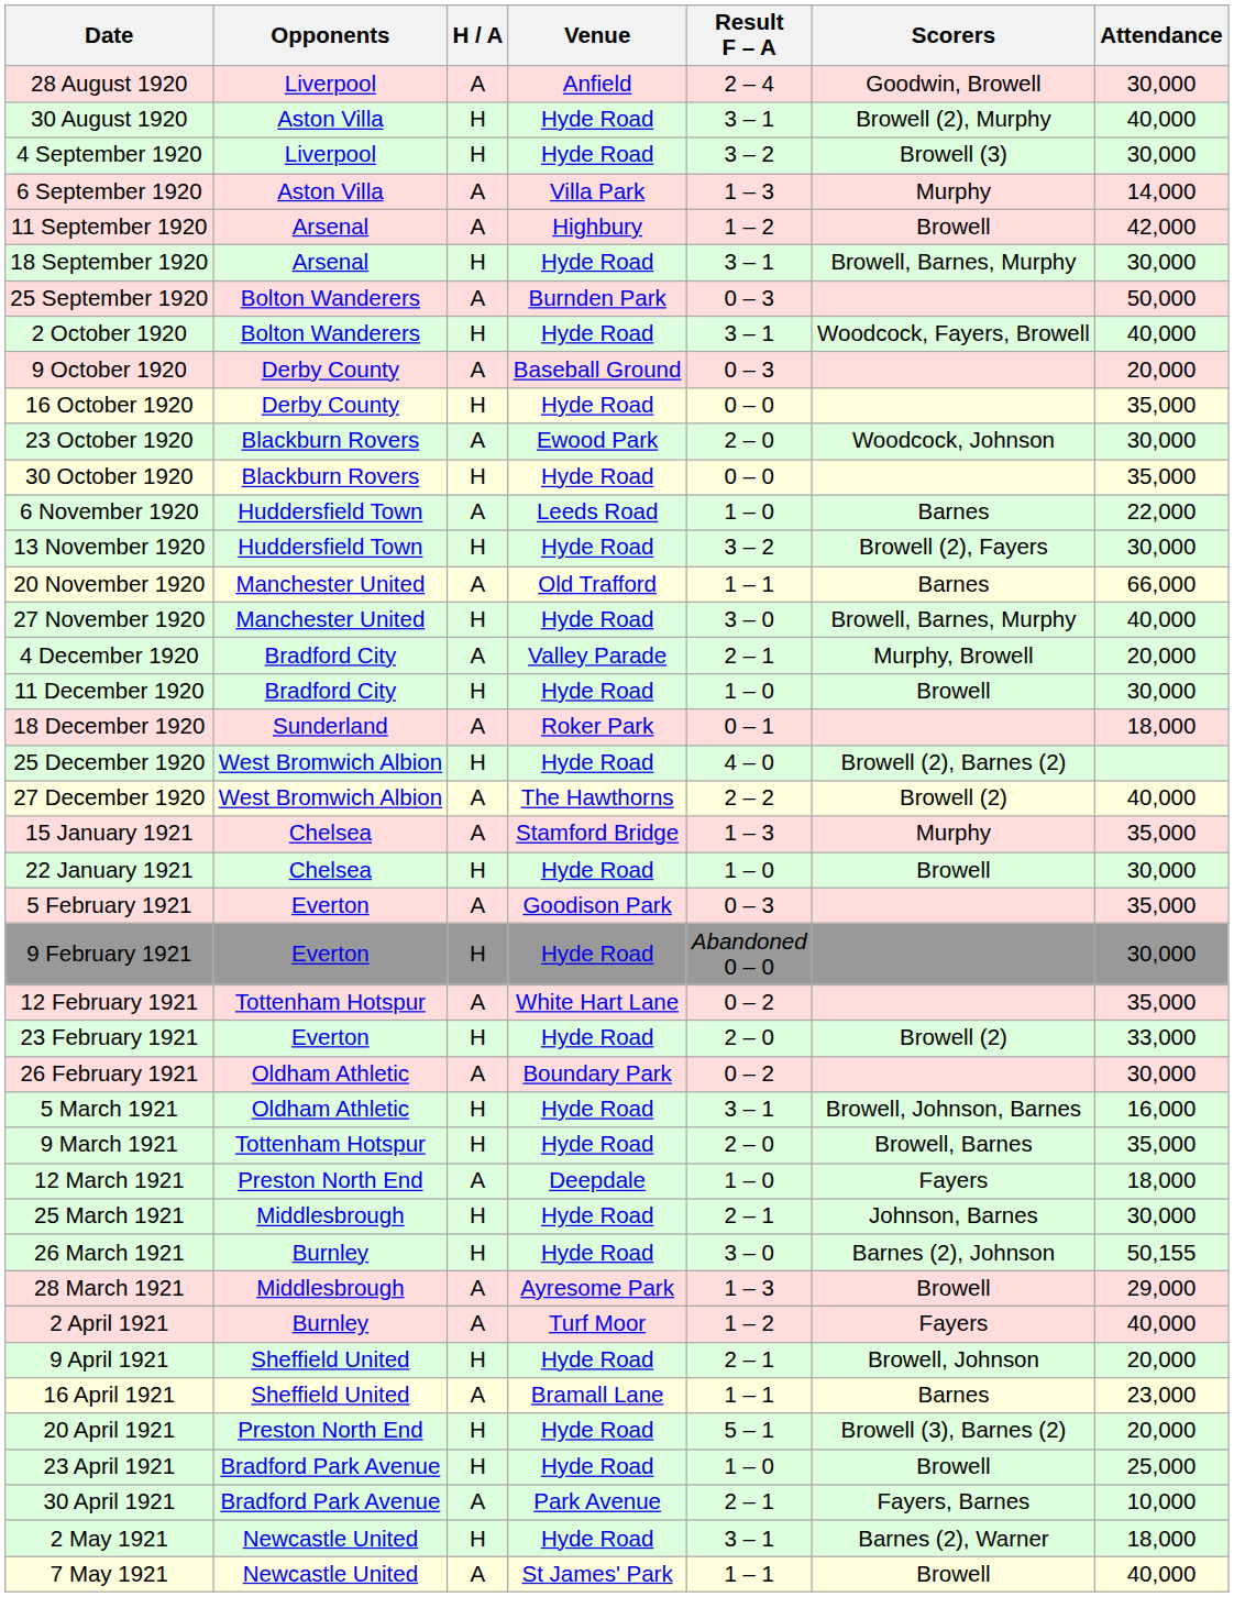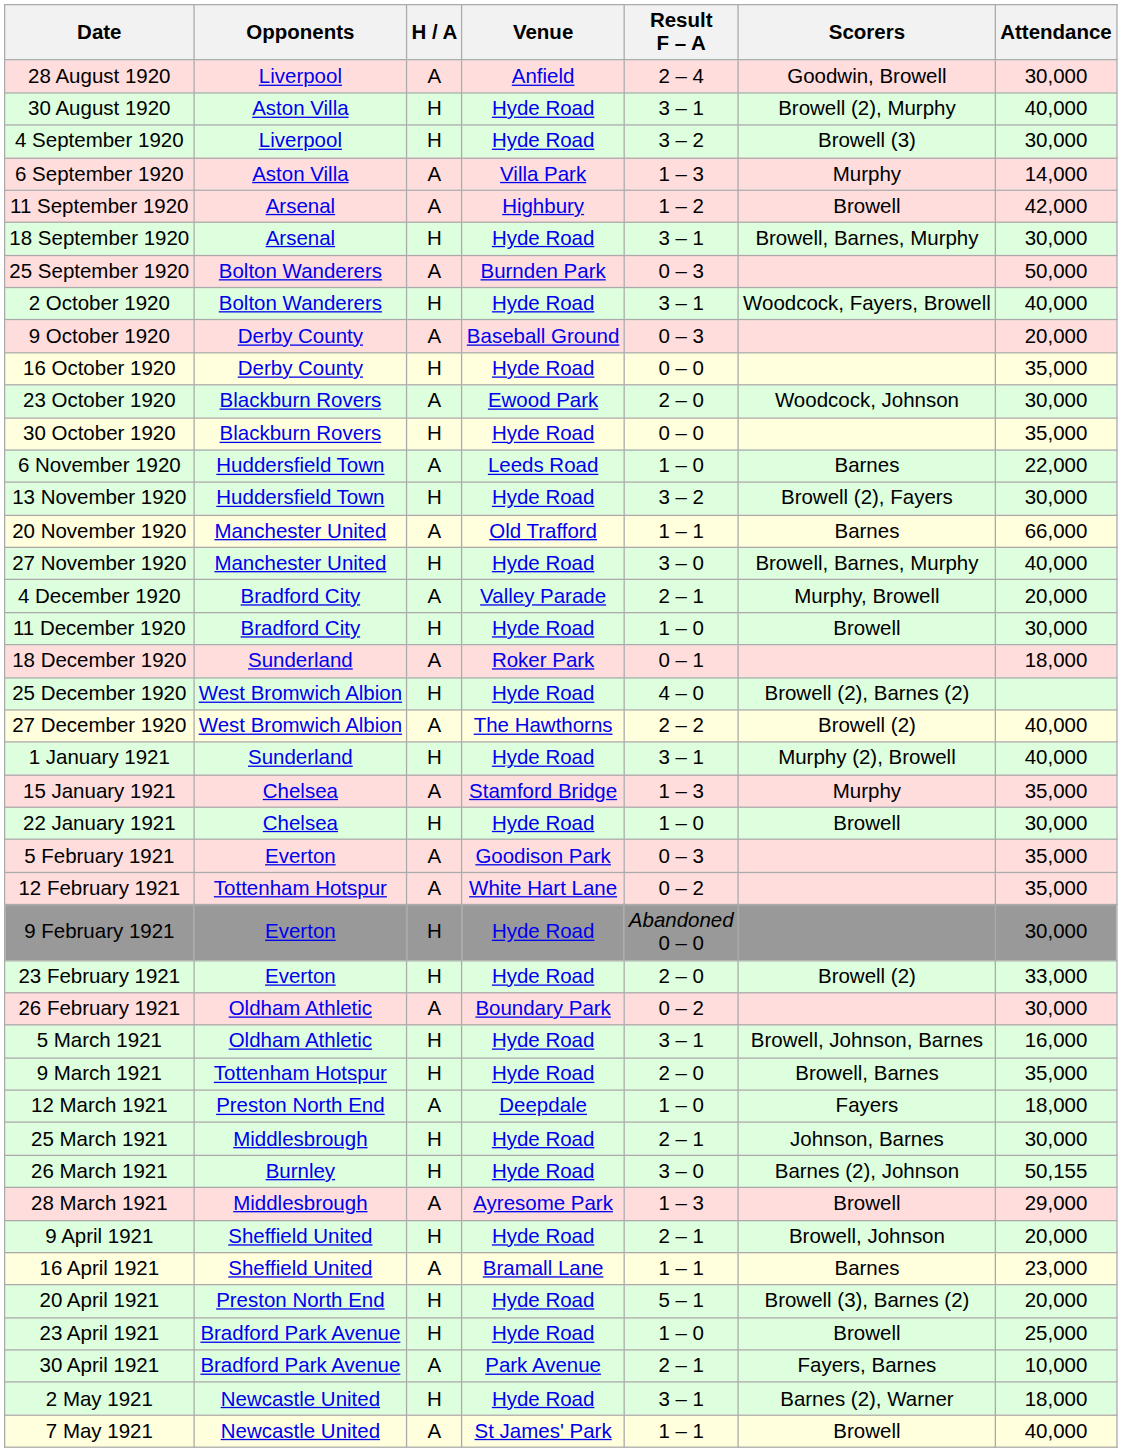+ row: 1 January 1921 | Sunderland | H | Hyde Road | 3 – 1 | Murphy (2), Browell | 40,000
rows swapped: 9 February 1921 <-> 12 February 1921
- row: 2 April 1921 | Burnley | A | Turf Moor | 1 – 2 | Fayers | 40,000
